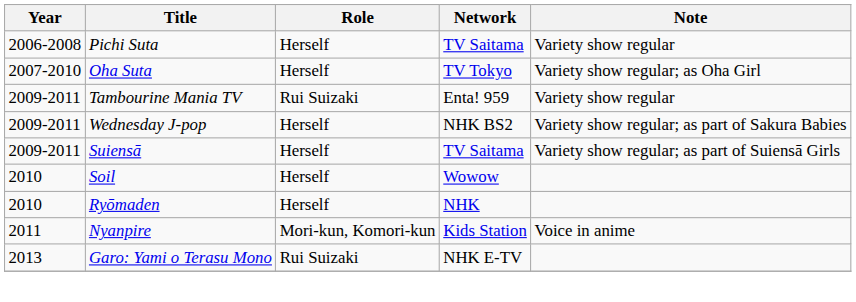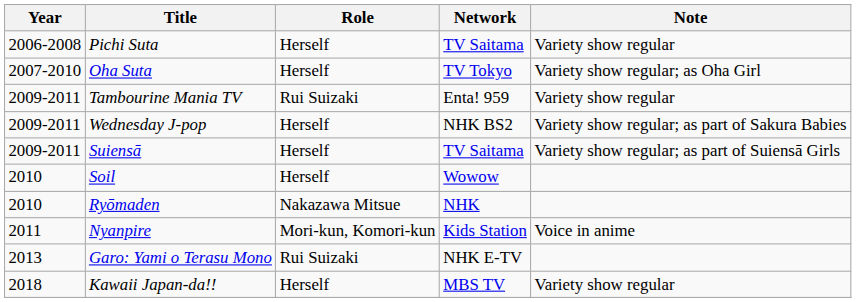Ryōmaden | Role: Herself -> Nakazawa Mitsue
+ row: 2018 | Kawaii Japan-da!! | Herself | MBS TV | Variety show regular
